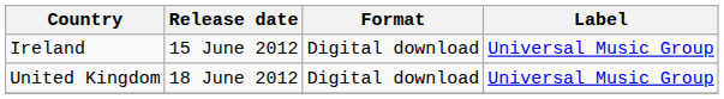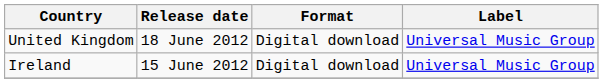rows swapped: Ireland <-> United Kingdom
